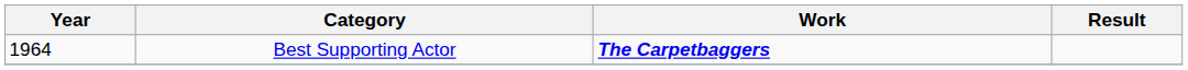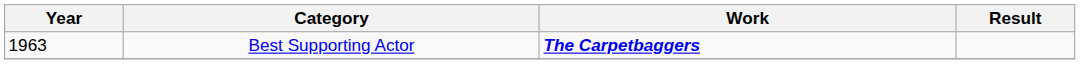Best Supporting Actor | Year: 1964 -> 1963
